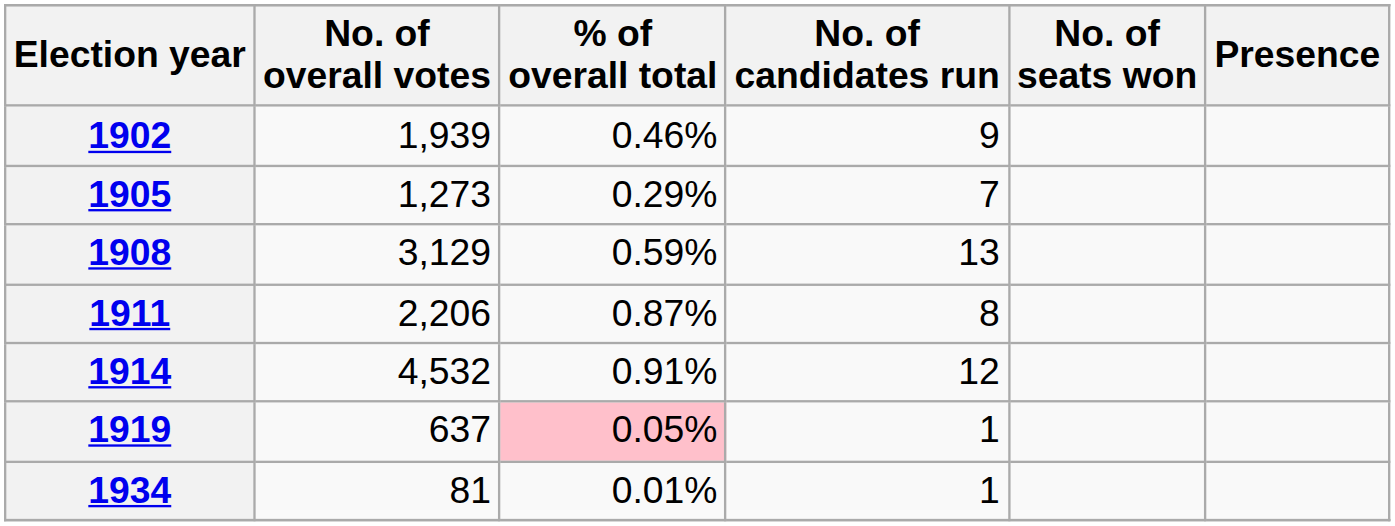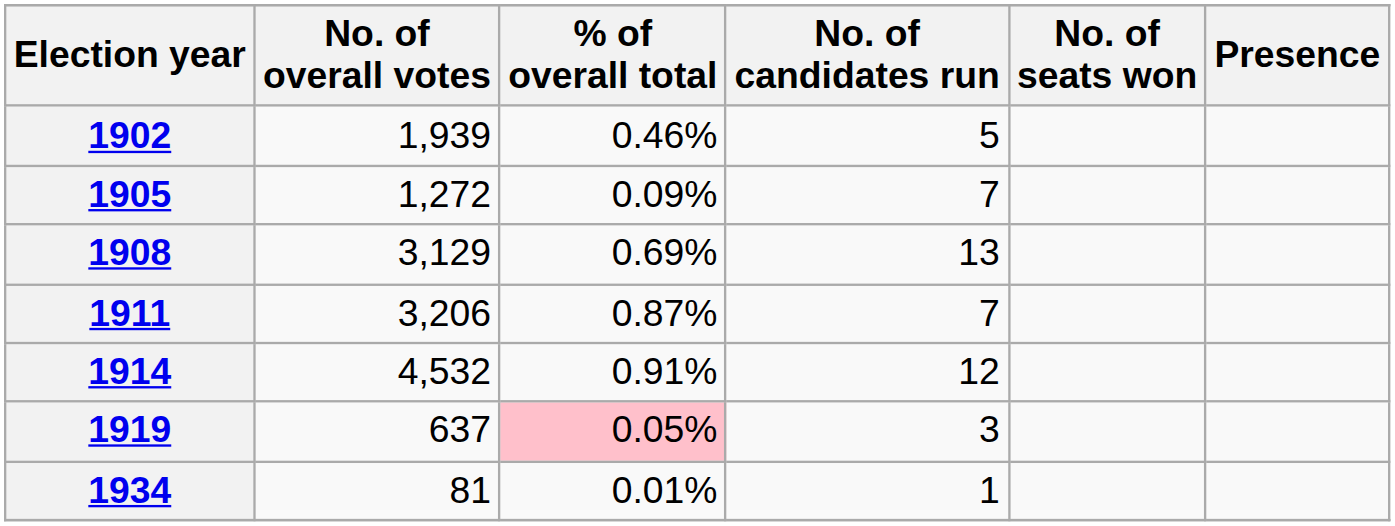1902 | No. of candidates run: 9 -> 5
1905 | No. of overall votes: 1,273 -> 1,272
1905 | % of overall total: 0.29% -> 0.09%
1908 | % of overall total: 0.59% -> 0.69%
1911 | No. of overall votes: 2,206 -> 3,206
1911 | No. of candidates run: 8 -> 7
1919 | No. of candidates run: 1 -> 3
